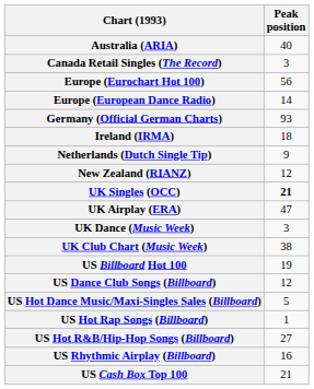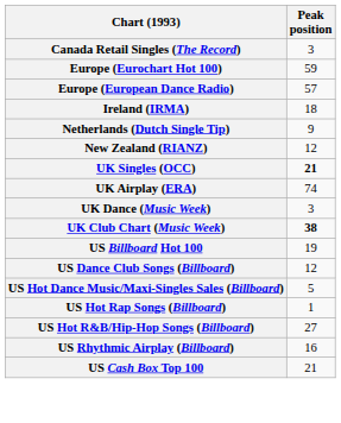- row: Australia (ARIA) | 40
Europe (Eurochart Hot 100) | Peak position: 56 -> 59
Europe (European Dance Radio) | Peak position: 14 -> 57
- row: Germany (Official German Charts) | 93
UK Airplay (ERA) | Peak position: 47 -> 74
UK Club Chart (Music Week) | Peak position: normal -> bold
